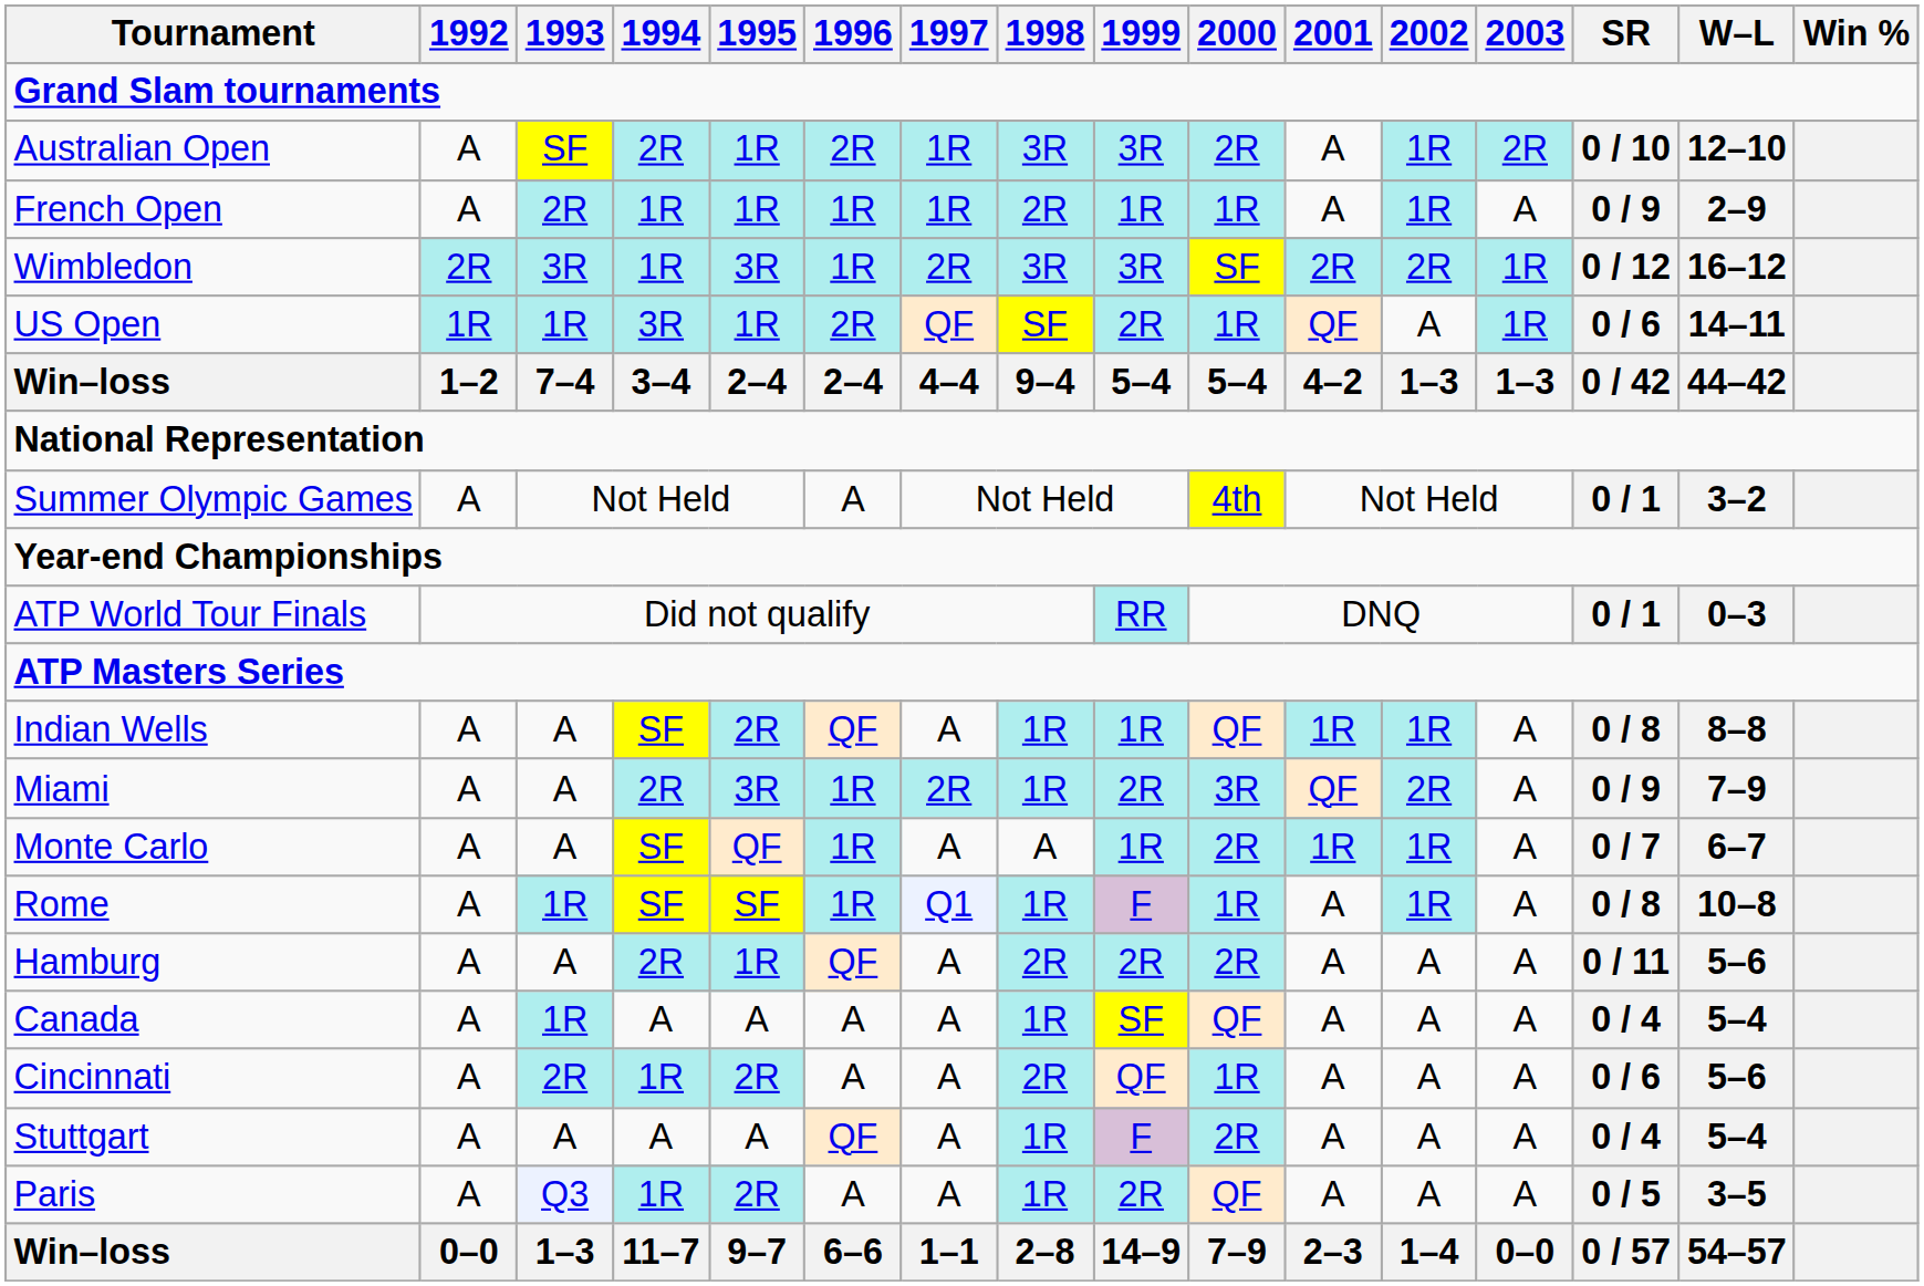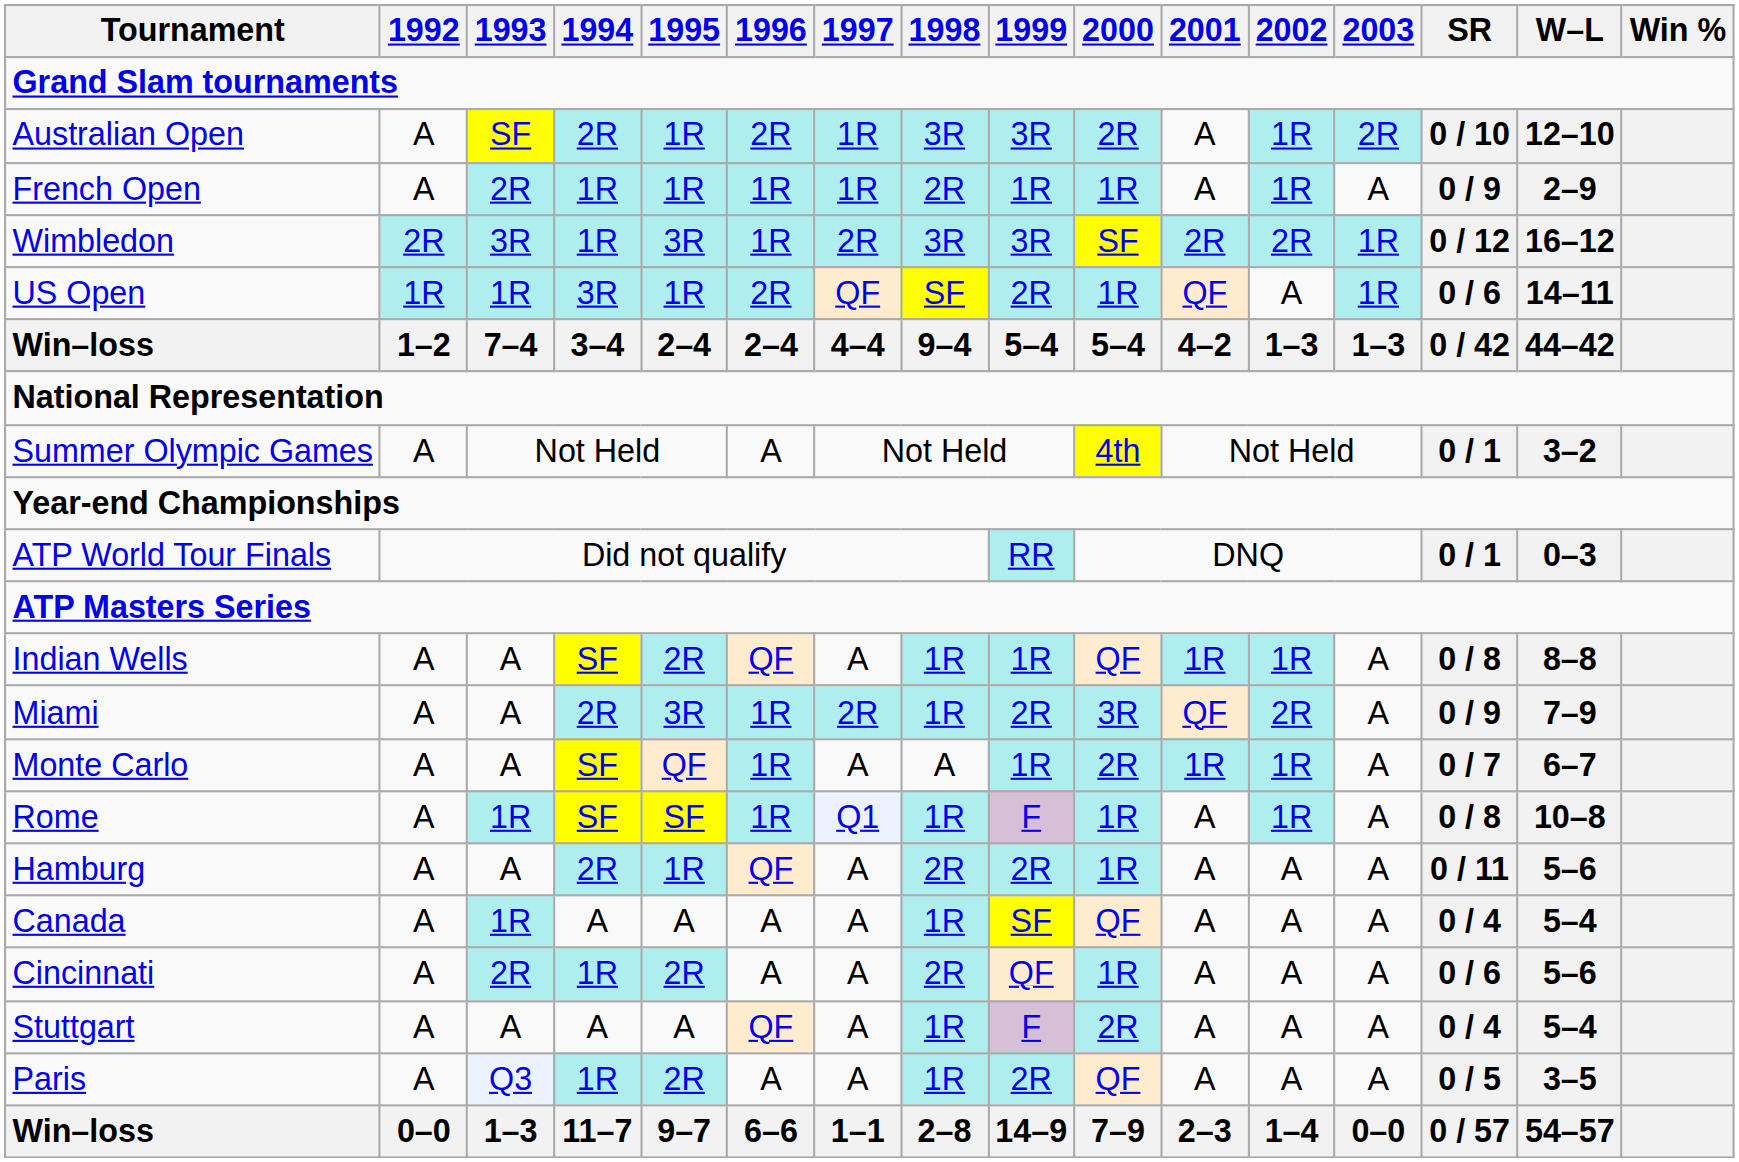Hamburg | 2000: 2R -> 1R
